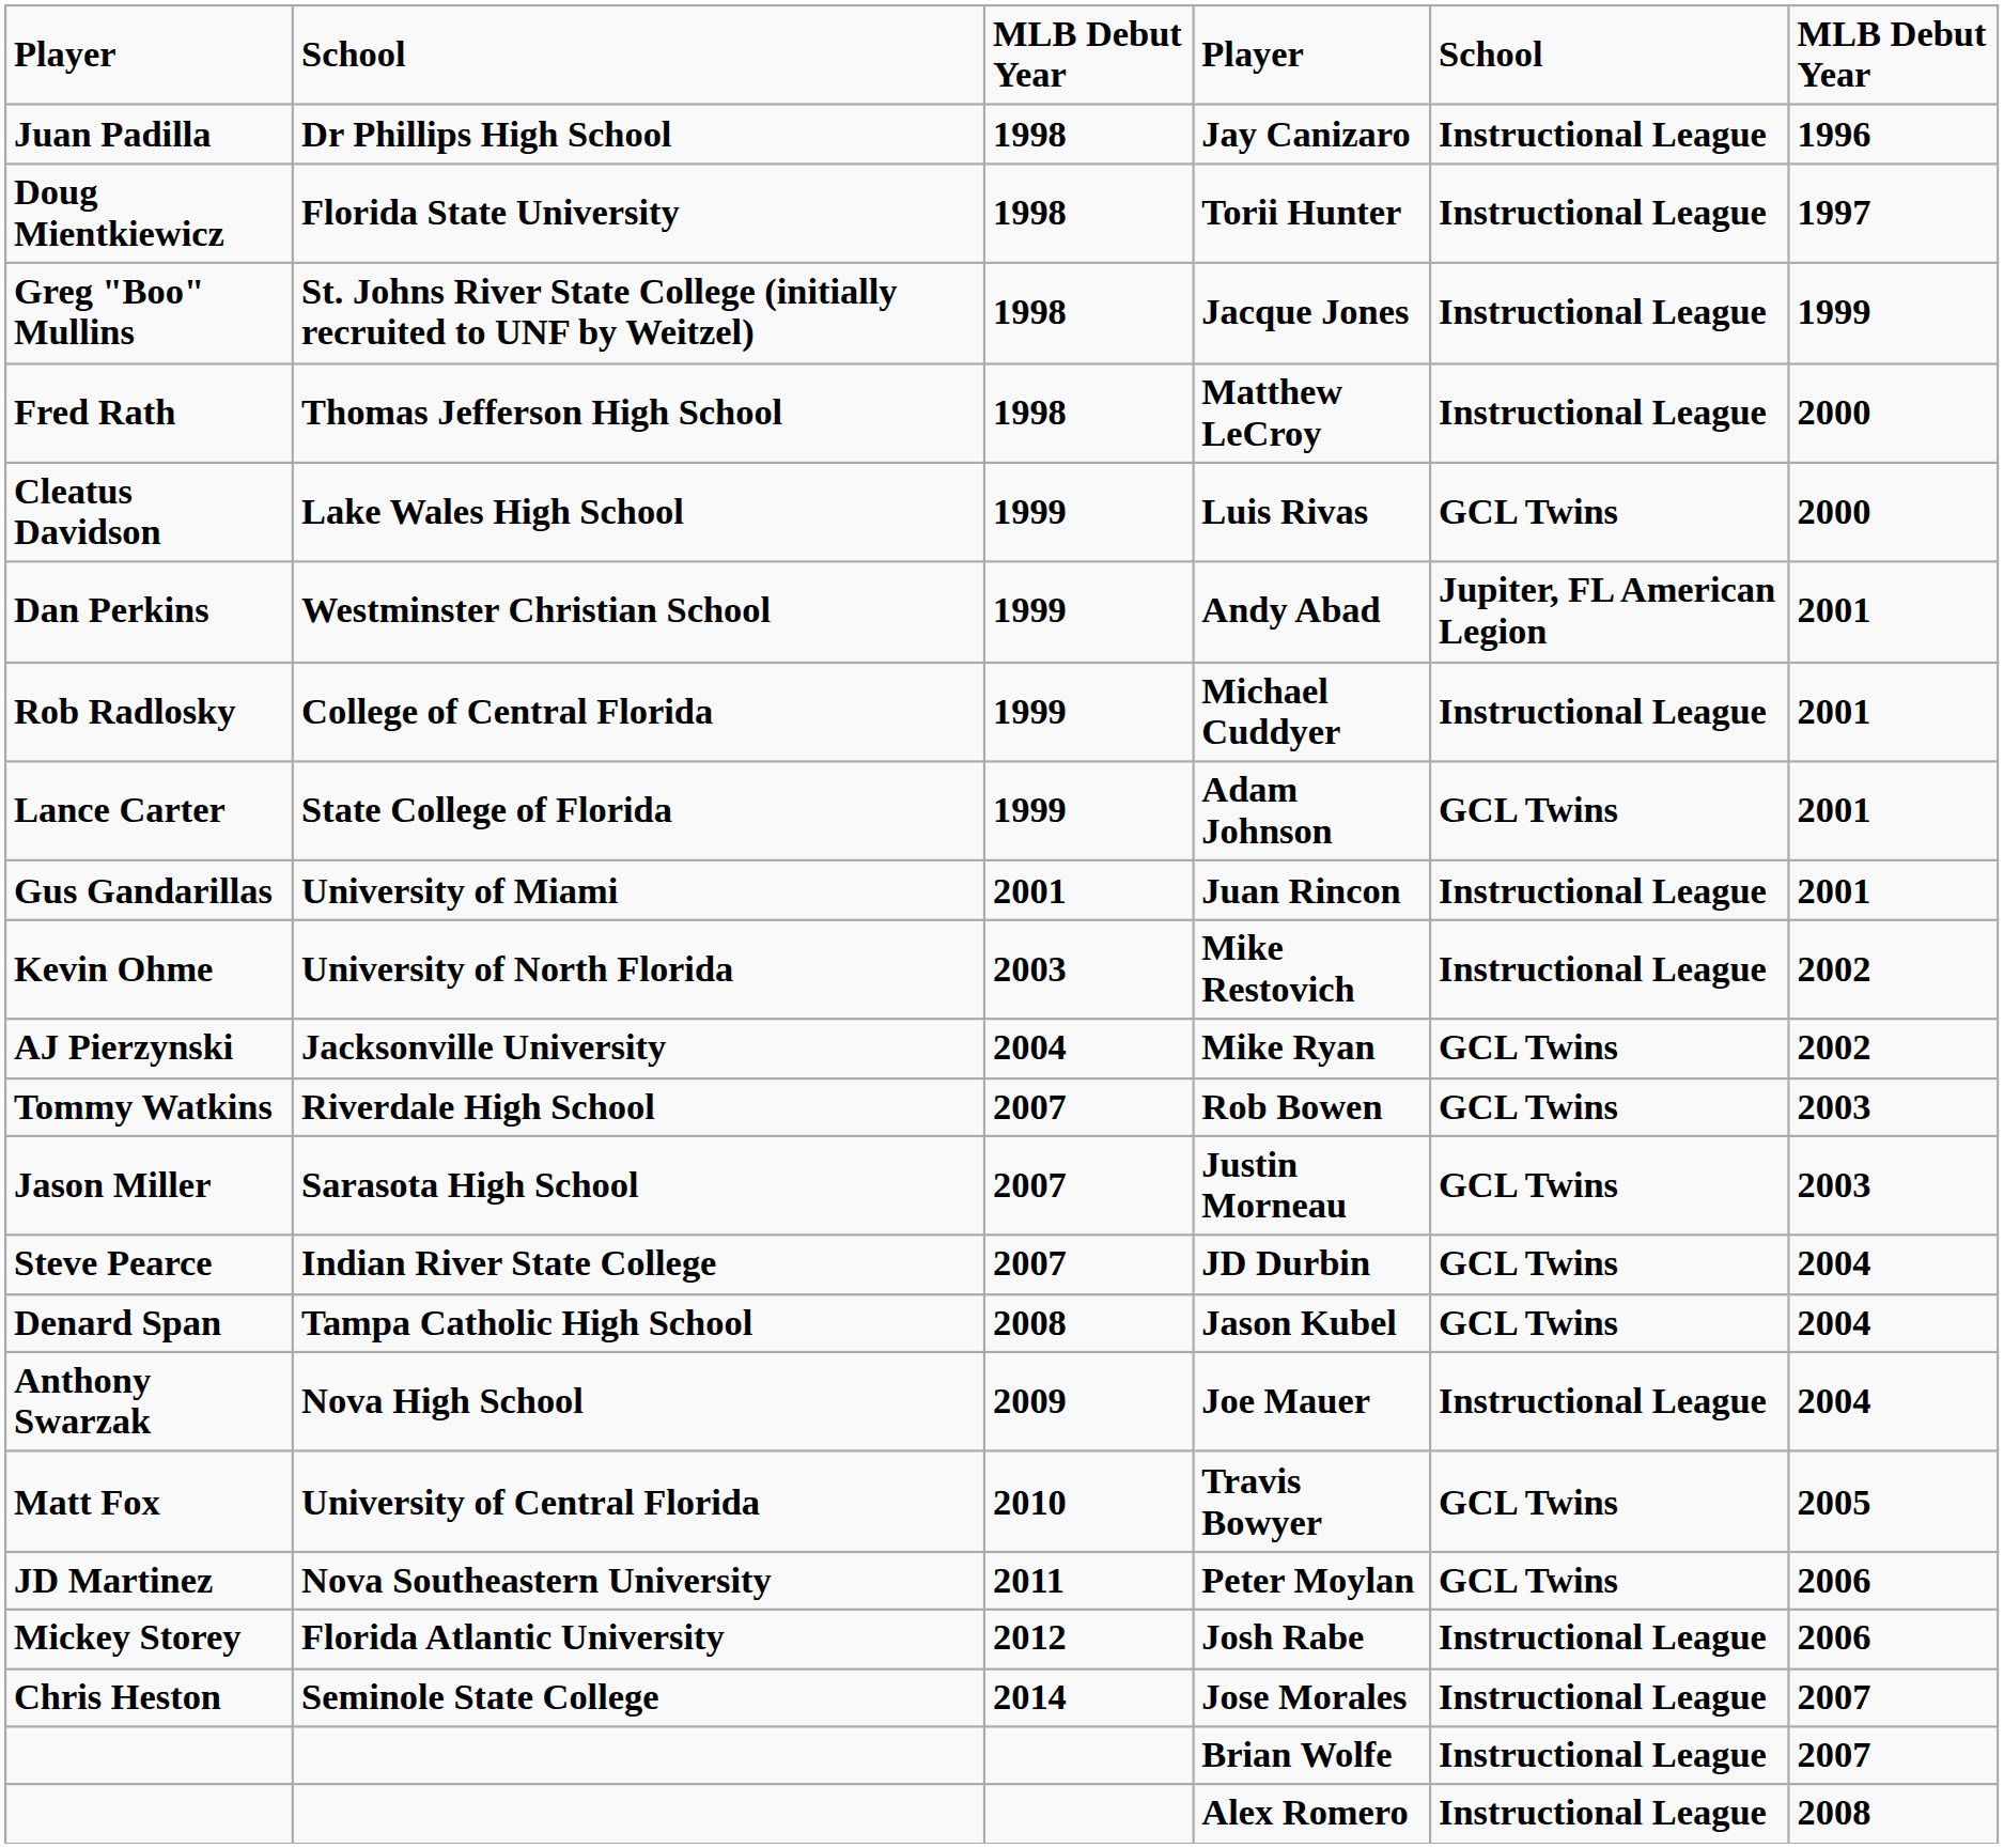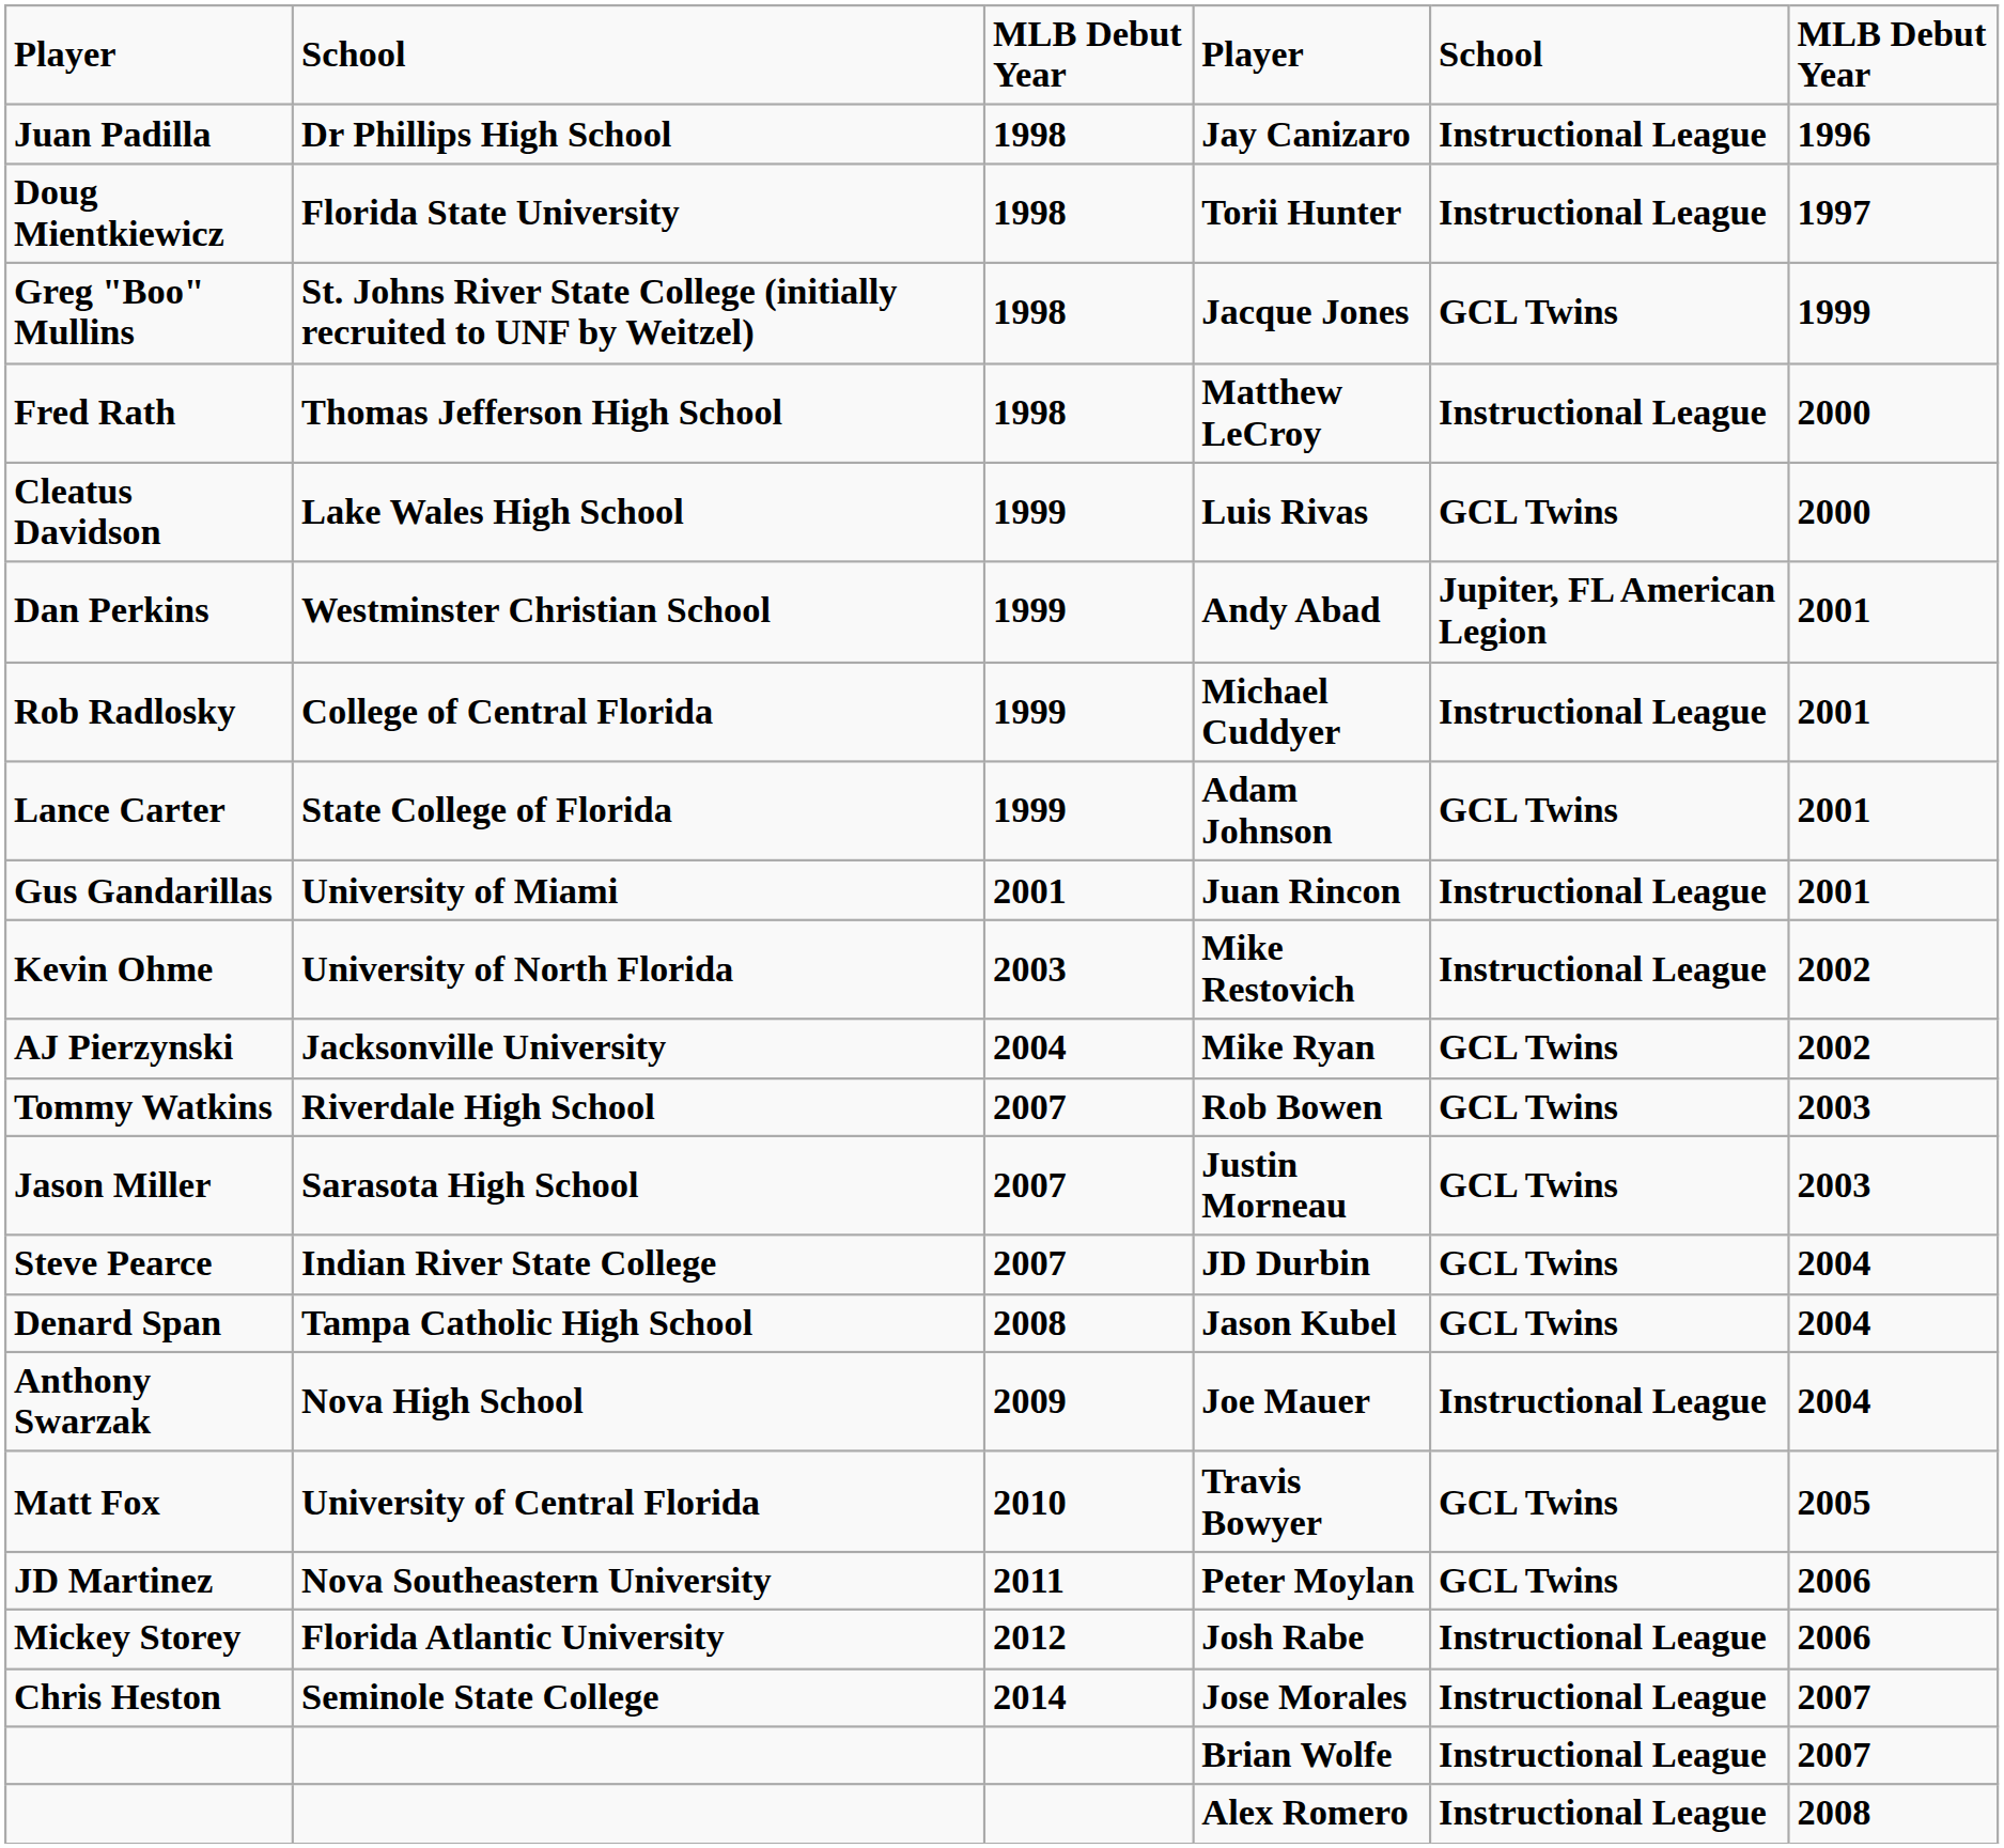Jacque Jones | column 5: Instructional League -> GCL Twins
